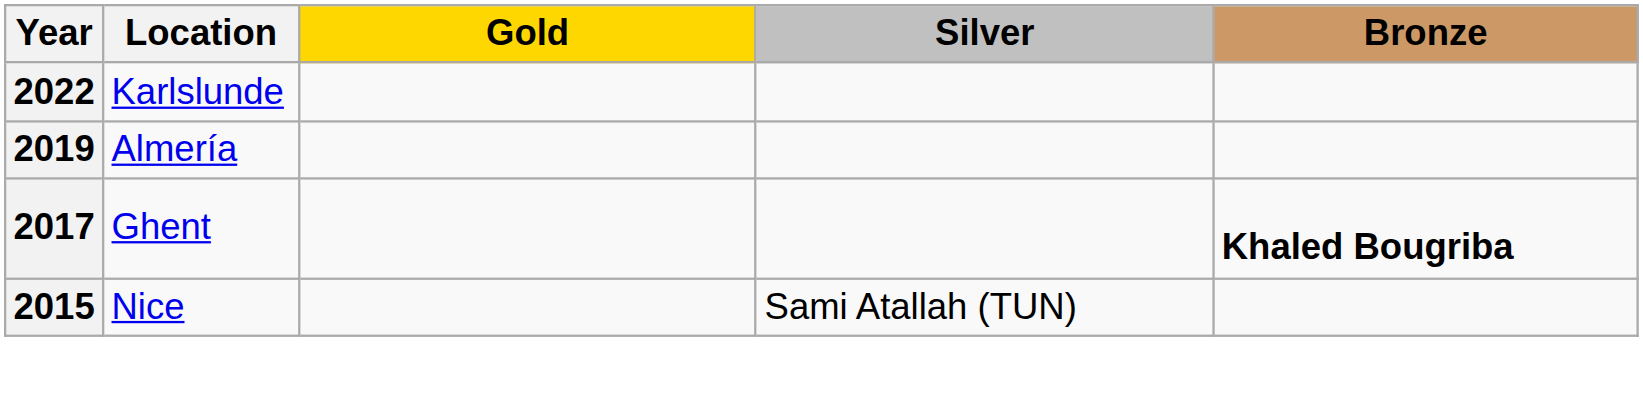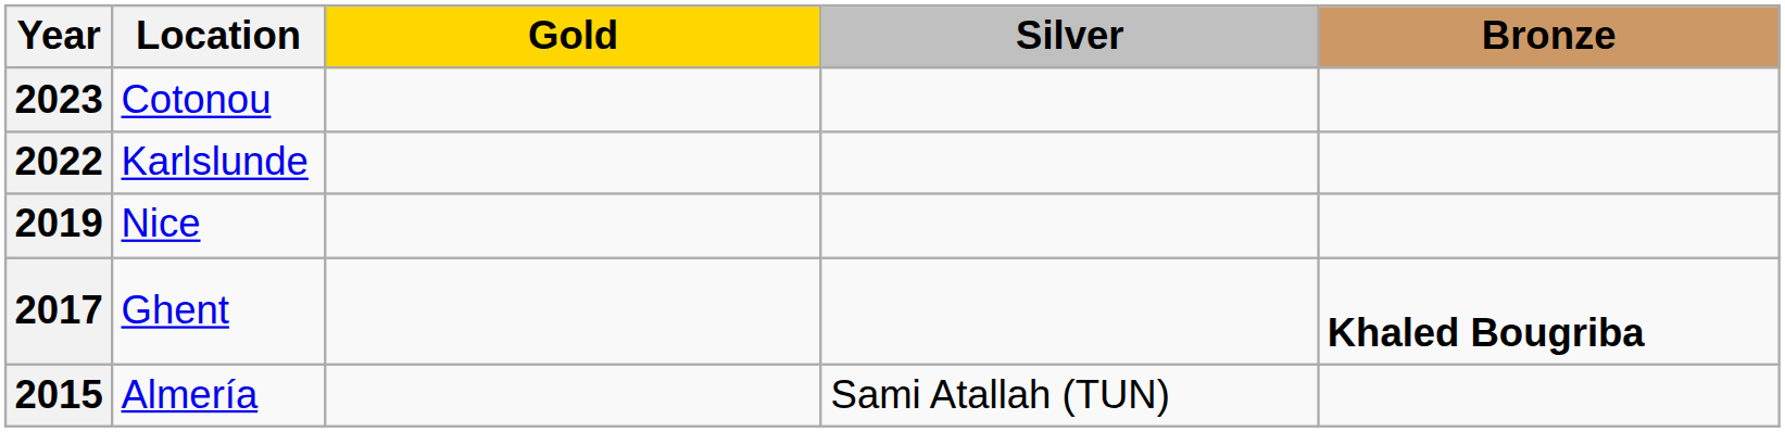+ row: 2023 | Cotonou
2019 | Location: Almería -> Nice
2015 | Location: Nice -> Almería
